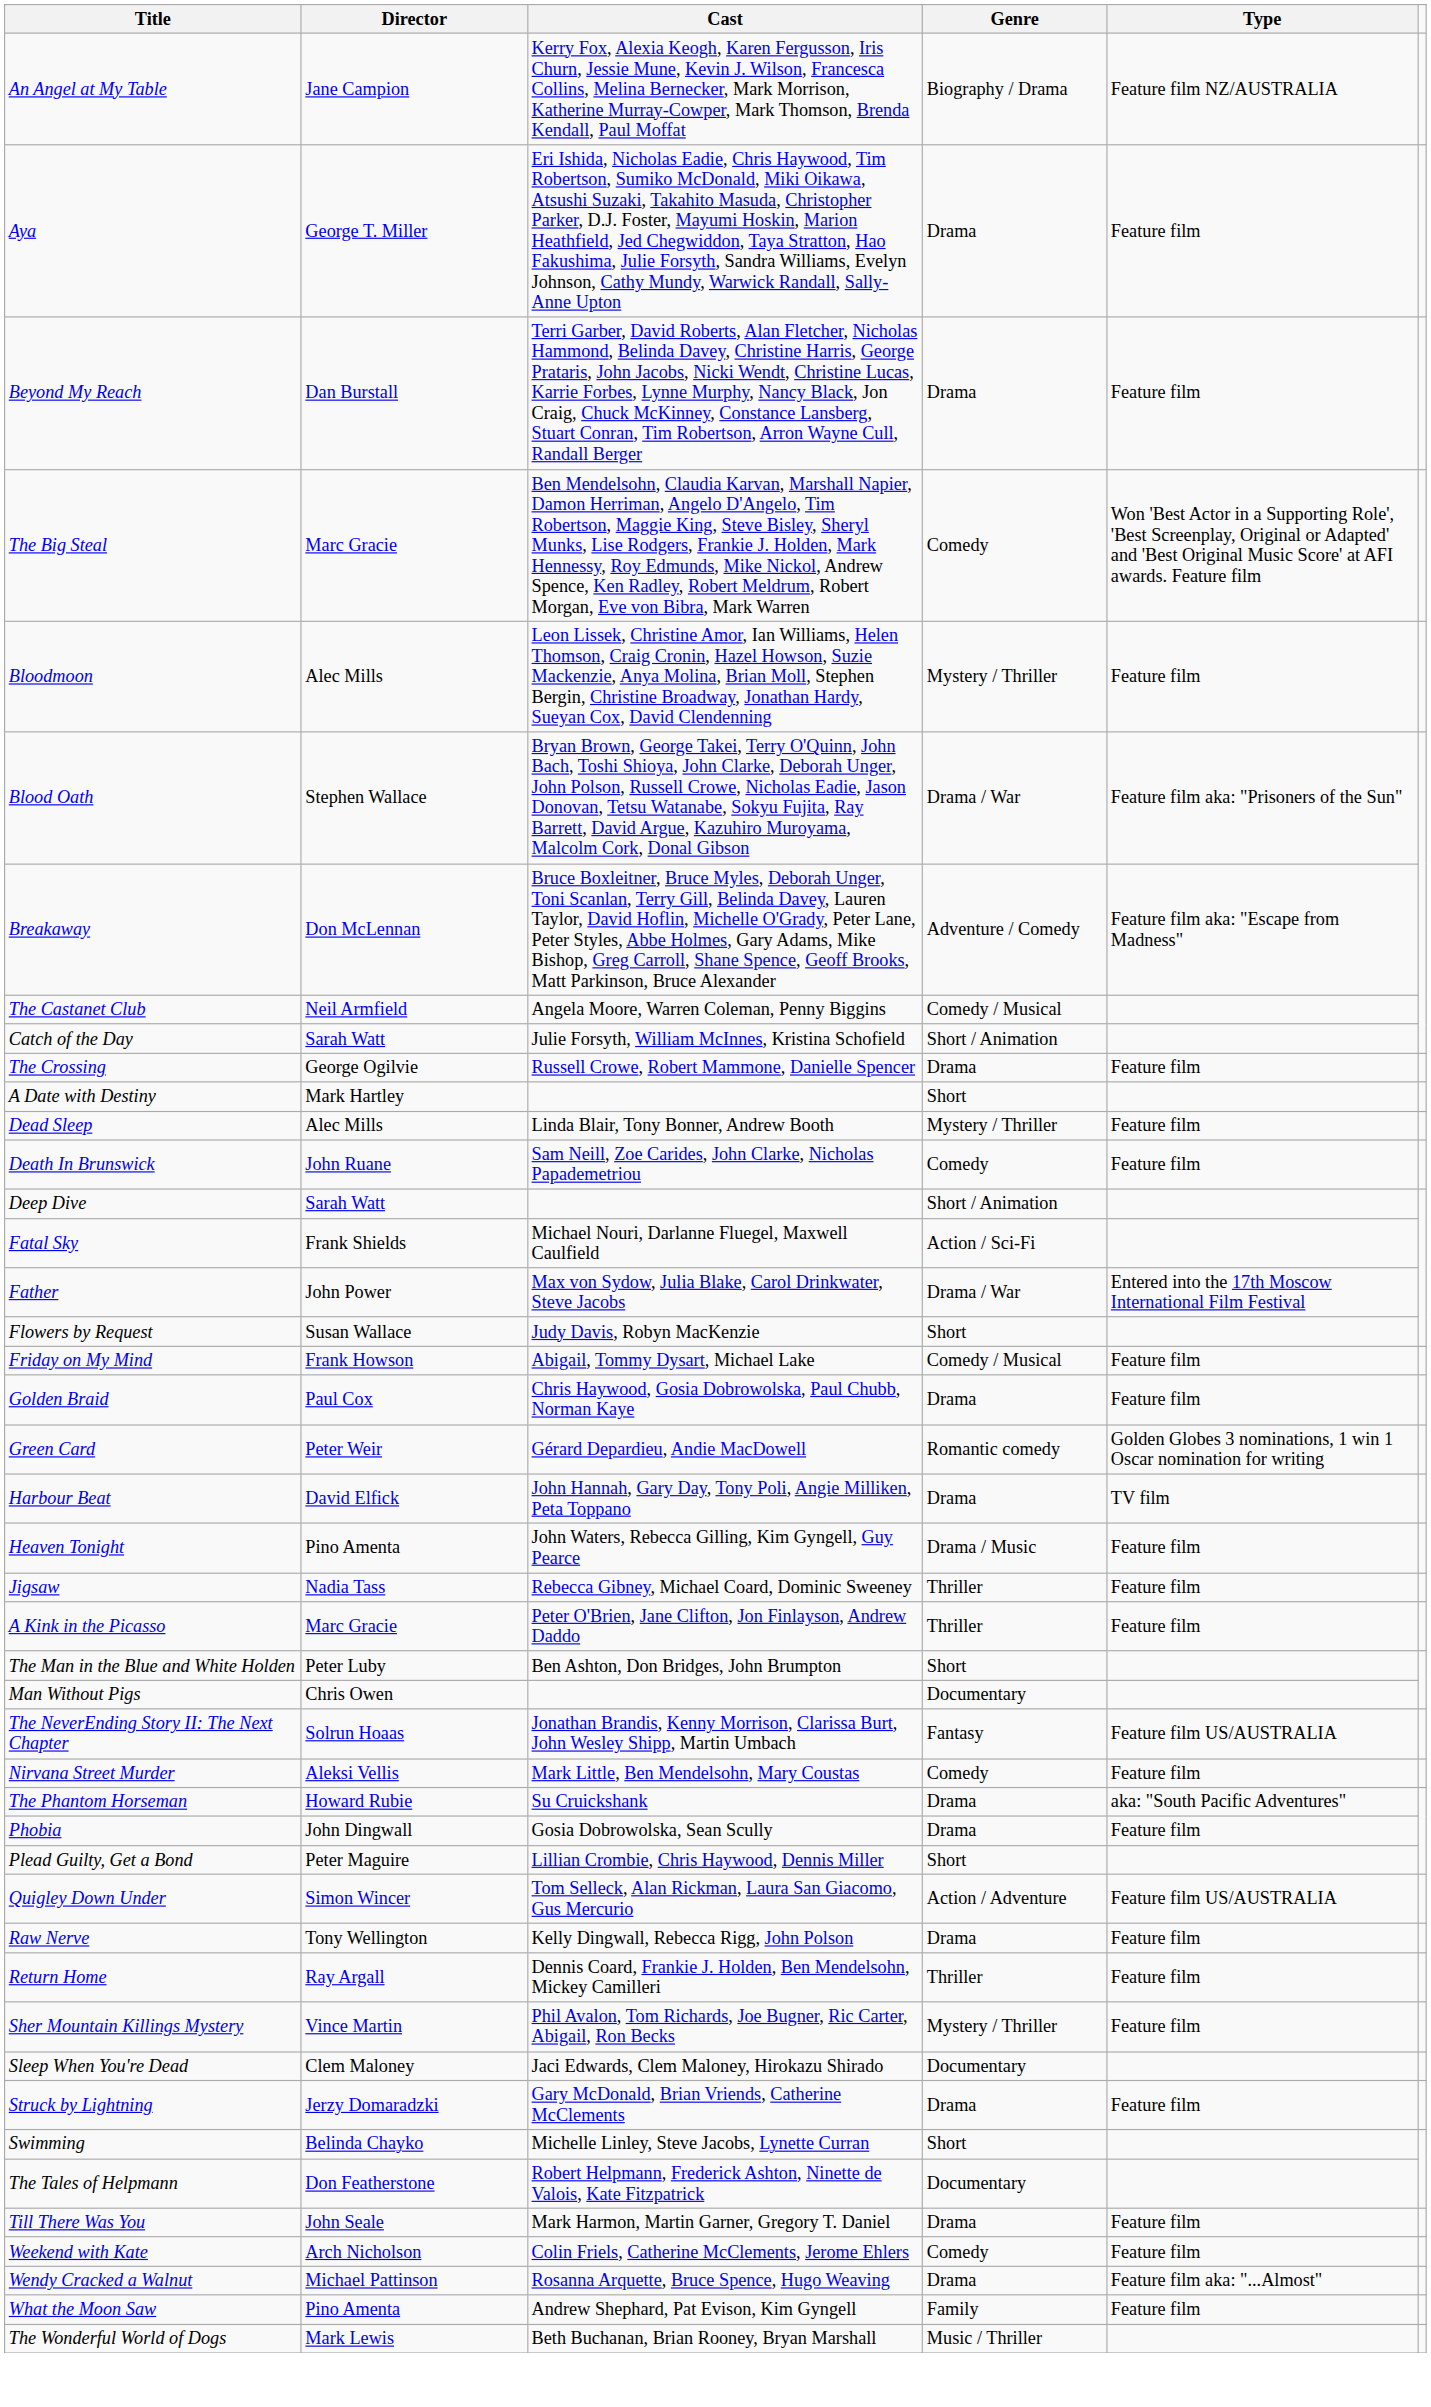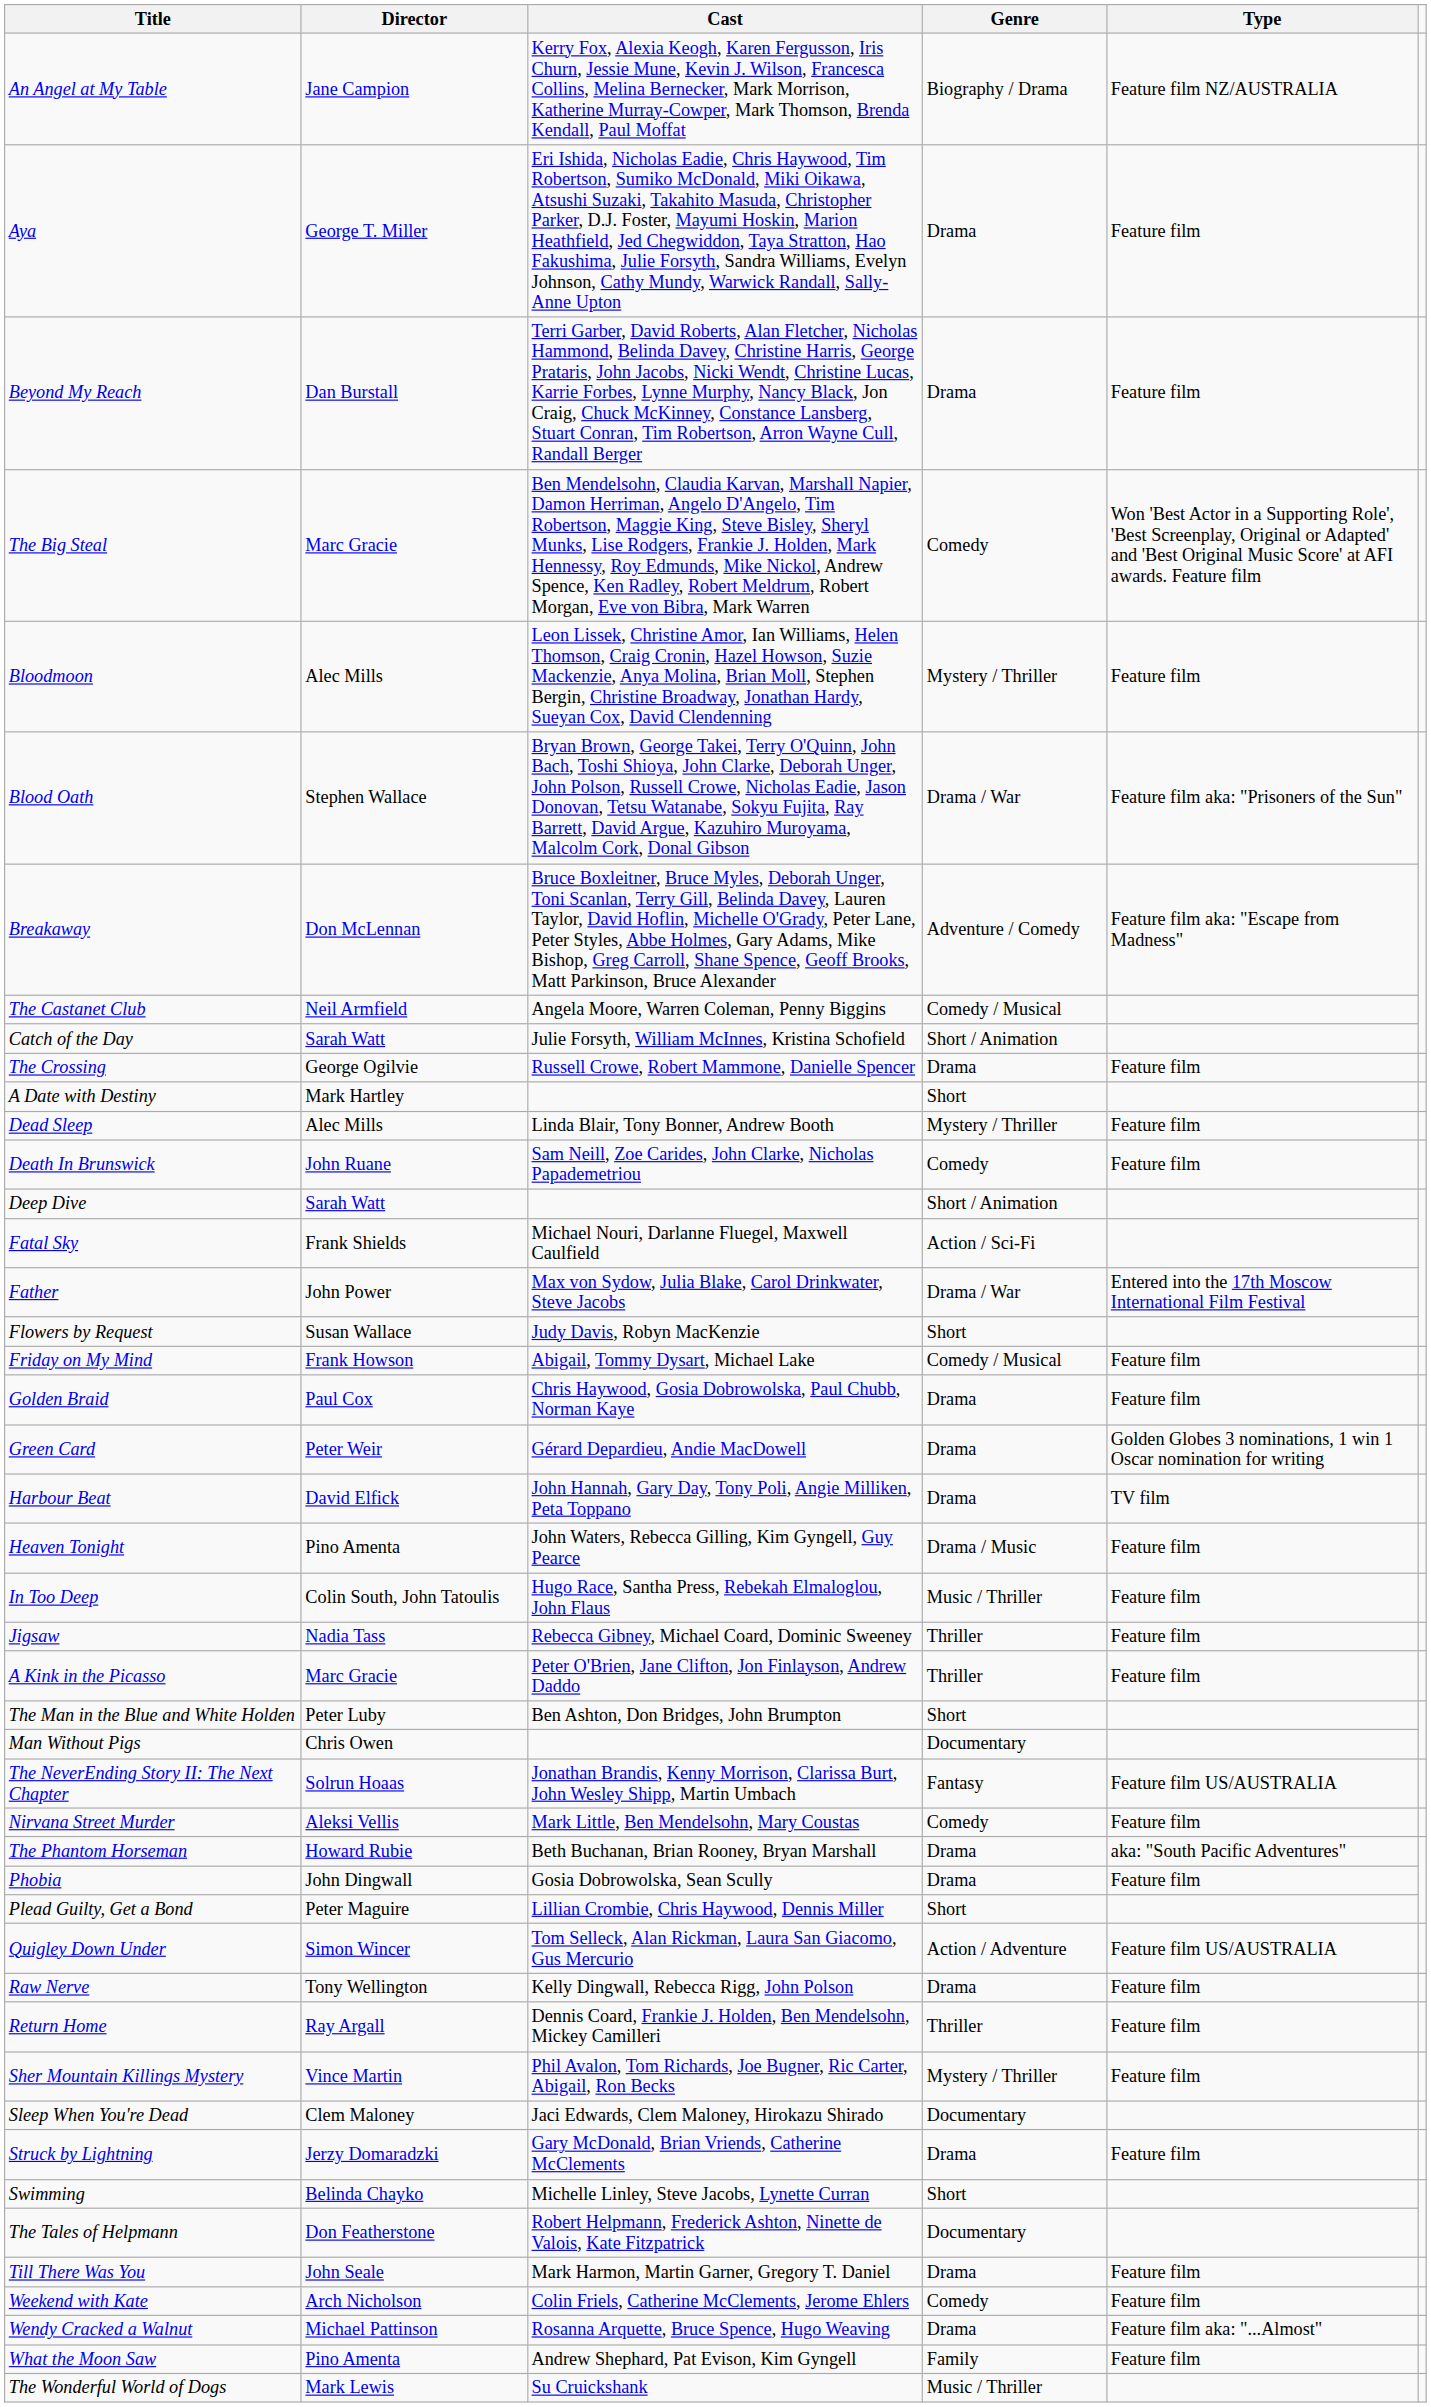Green Card | Genre: Romantic comedy -> Drama
+ row: In Too Deep | Colin South, John Tatoulis | Hugo Race, Santha Press, Rebekah Elmaloglou, John Flaus | Music / Thriller | Feature film
The Phantom Horseman | Cast: Su Cruickshank -> Beth Buchanan, Brian Rooney, Bryan Marshall
The Wonderful World of Dogs | Cast: Beth Buchanan, Brian Rooney, Bryan Marshall -> Su Cruickshank
